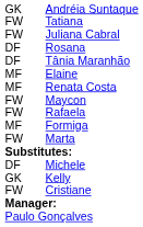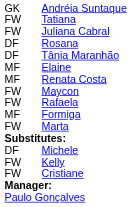Kelly | column 1: GK -> FW
